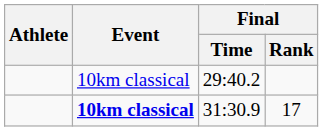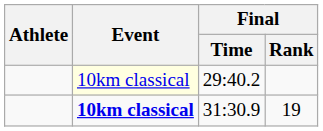29:40.2 | Event: no background -> lightyellow background
31:30.9 | Final / Rank: 17 -> 19
